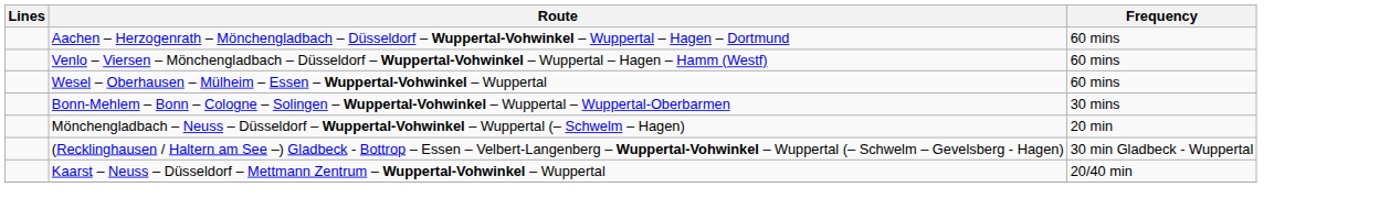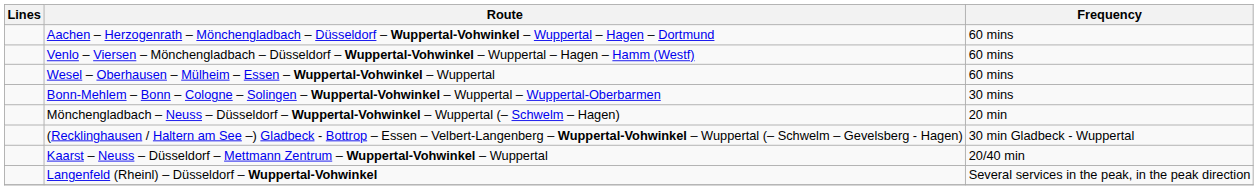+ row: Langenfeld (Rheinl) – Düsseldorf – Wuppertal-Vohwinkel | Several services in the peak, in the peak direction
